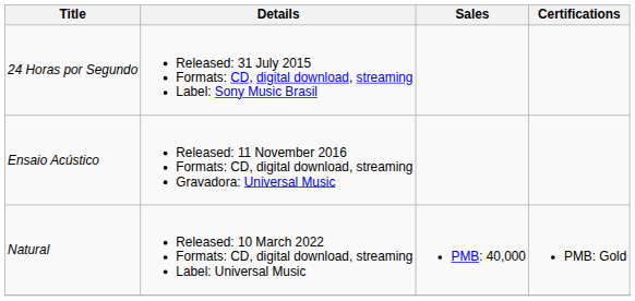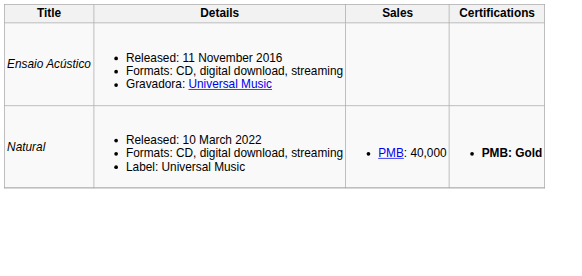- row: 24 Horas por Segundo | Released: 31 July 2015 Formats: CD, digital download, streaming Label: Sony Music Brasil
Natural | Certifications: normal -> bold
